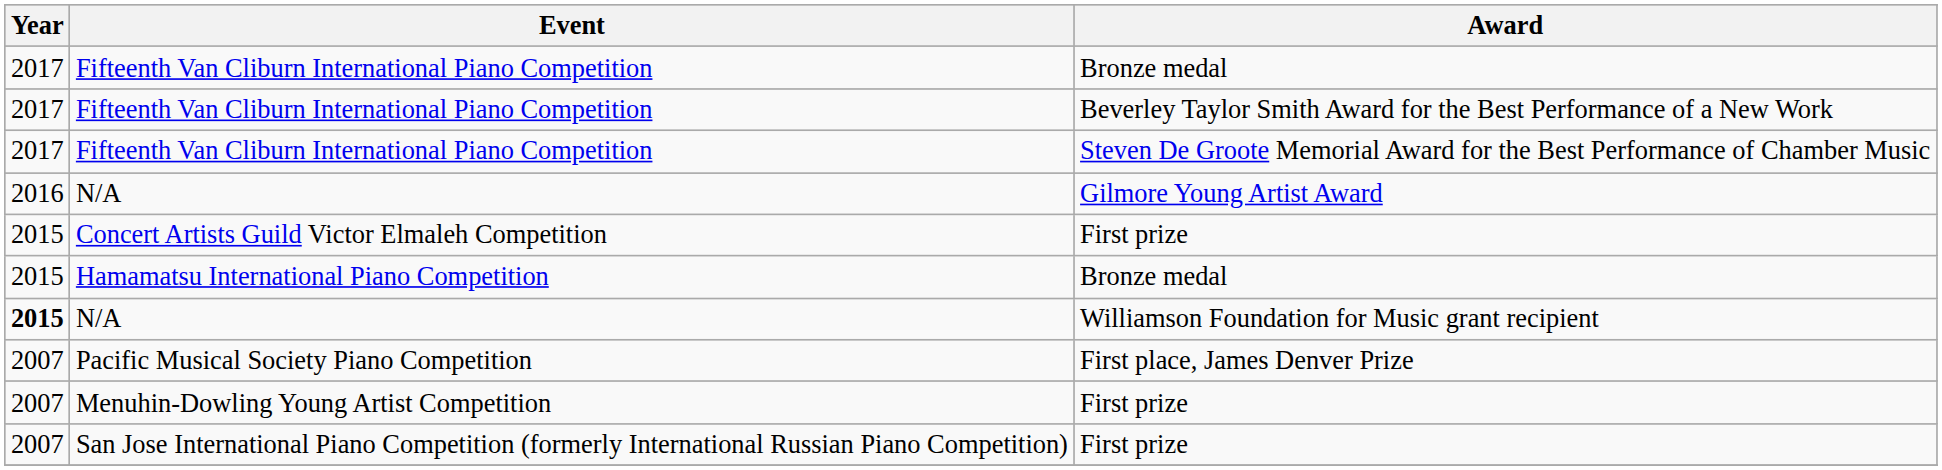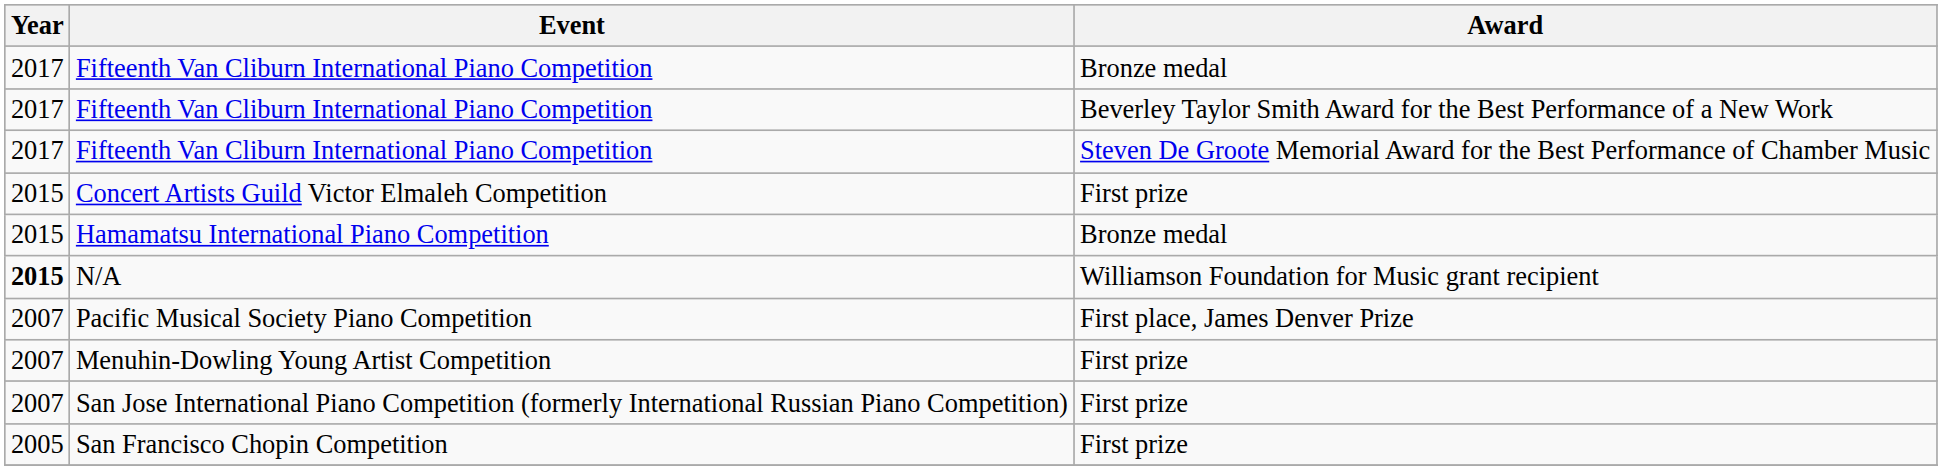- row: 2016 | N/A | Gilmore Young Artist Award
+ row: 2005 | San Francisco Chopin Competition | First prize
